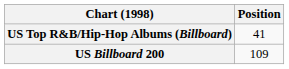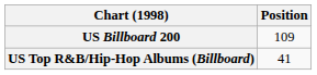rows swapped: US Billboard 200 <-> US Top R&B/Hip-Hop Albums (Billboard)
